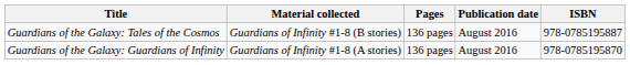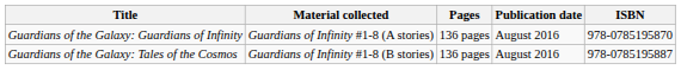rows swapped: Guardians of the Galaxy: Guardians of Infinity <-> Guardians of the Galaxy: Tales of the Cosmos
